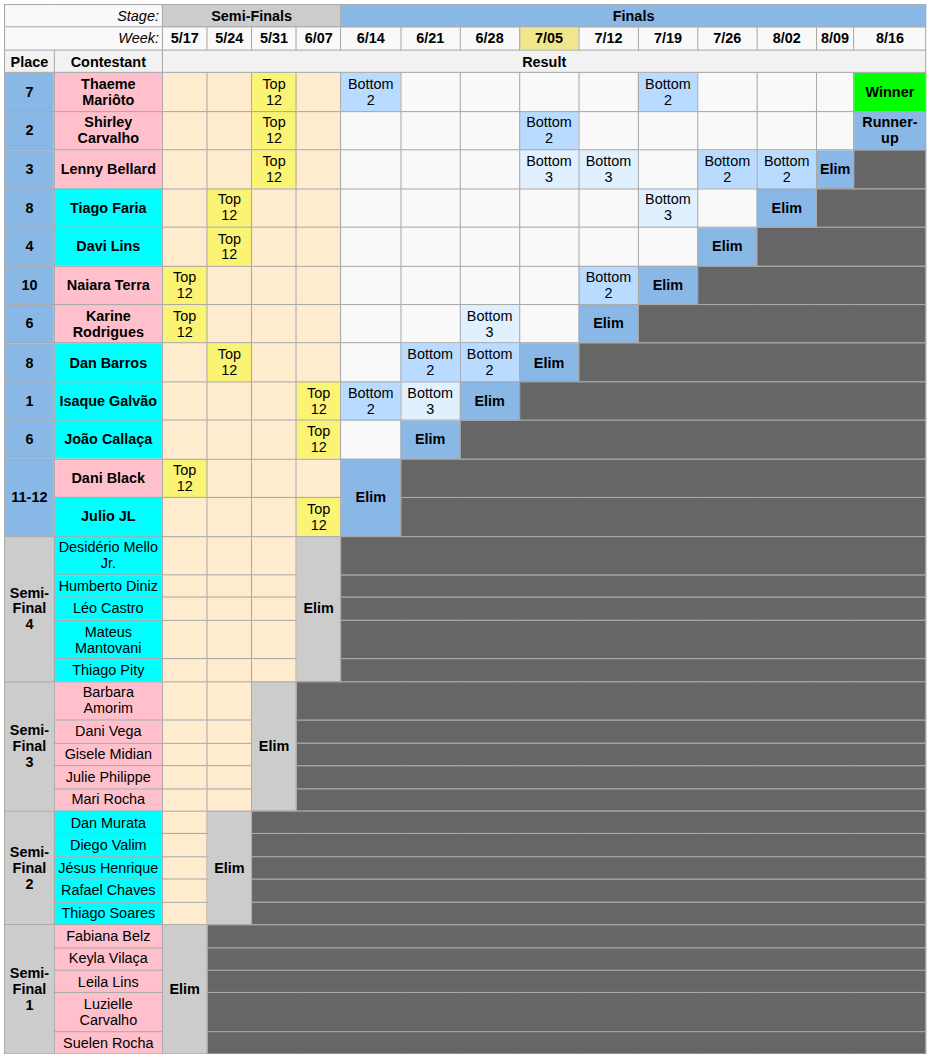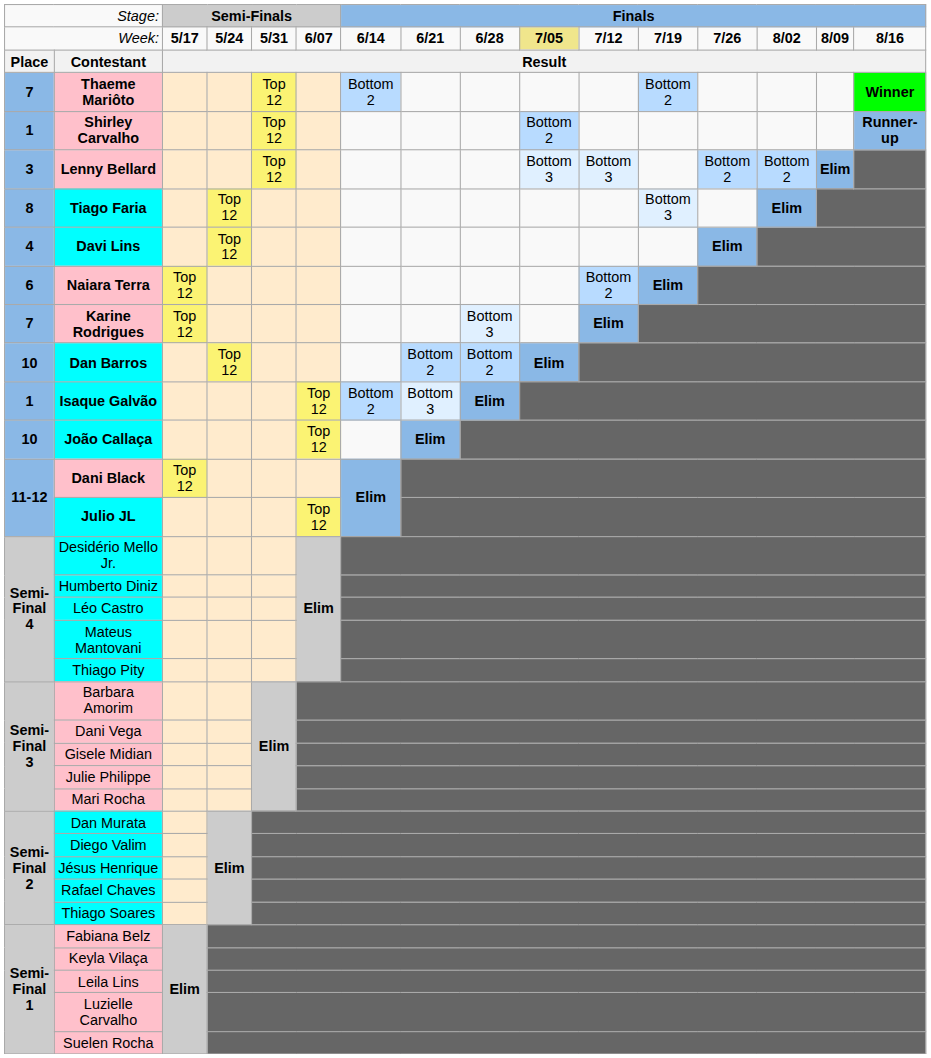Shirley Carvalho | column 1: 2 -> 1
Naiara Terra | column 1: 10 -> 6
Karine Rodrigues | column 1: 6 -> 7
Dan Barros | column 1: 8 -> 10
João Callaça | column 1: 6 -> 10
